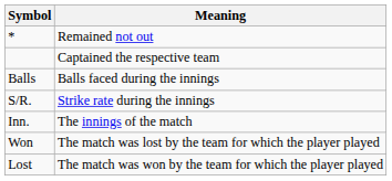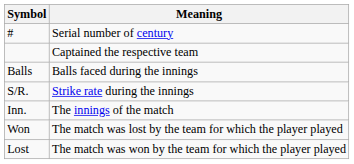+ row: # | Serial number of century
- row: * | Remained not out
